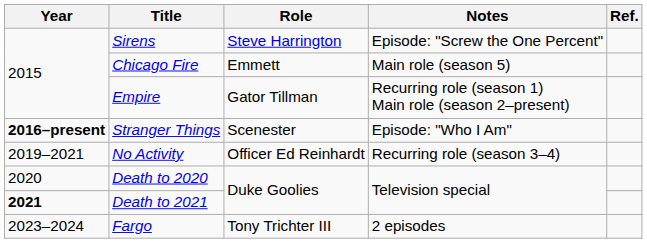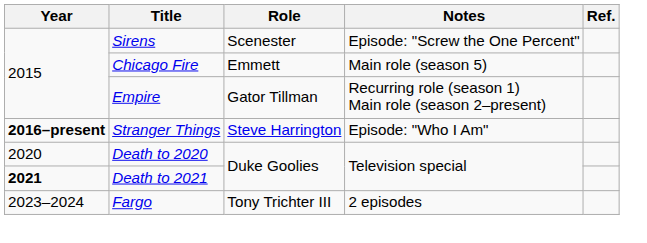Sirens | Role: Steve Harrington -> Scenester
Stranger Things | Role: Scenester -> Steve Harrington
- row: 2019–2021 | No Activity | Officer Ed Reinhardt | Recurring role (season 3–4)
